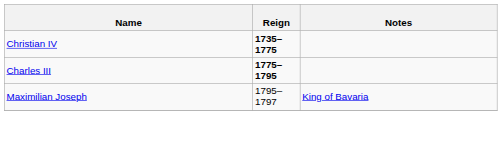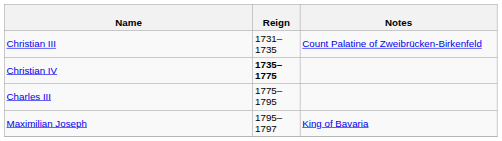+ row: Christian III | 1731–1735 | Count Palatine of Zweibrücken-Birkenfeld
Charles III | Reign: bold -> normal
